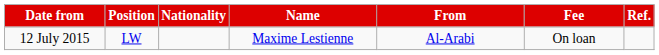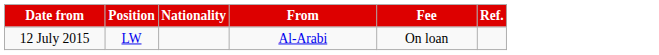- column: Name | Maxime Lestienne
